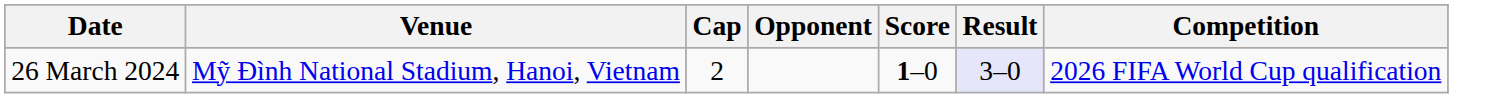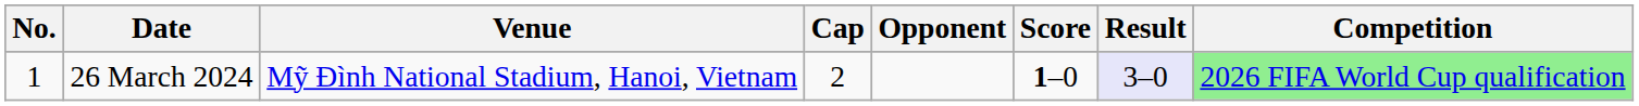+ column: No. | 1
26 March 2024 | Competition: no background -> lightgreen background
